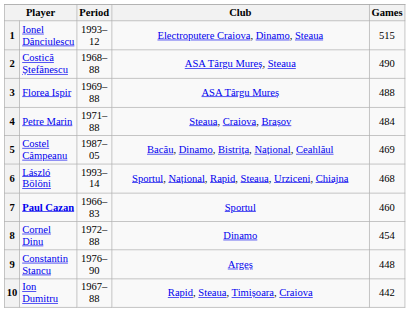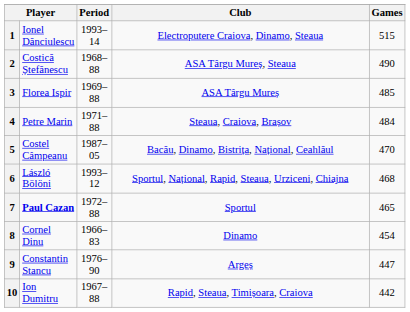1 | Period: 1993–12 -> 1993–14
3 | Games: 488 -> 485
5 | Games: 469 -> 470
6 | Period: 1993–14 -> 1993–12
7 | Period: 1966–83 -> 1972–88
7 | Games: 460 -> 465
8 | Period: 1972–88 -> 1966–83
9 | Games: 448 -> 447
